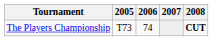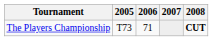The Players Championship | 2006: 74 -> 71
